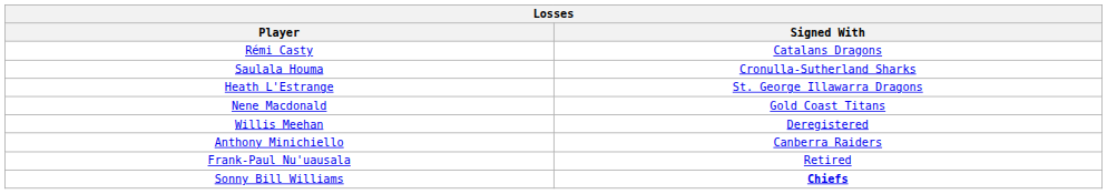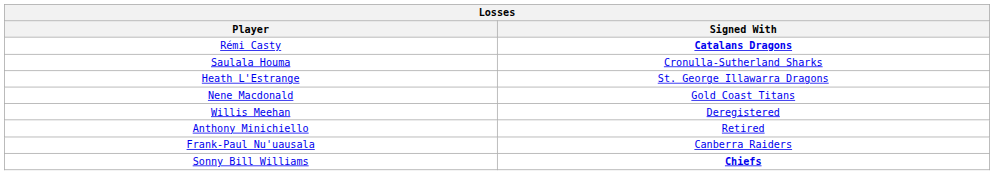Rémi Casty | Signed With: normal -> bold
Anthony Minichiello | Signed With: Canberra Raiders -> Retired
Frank-Paul Nu'uausala | Signed With: Retired -> Canberra Raiders
